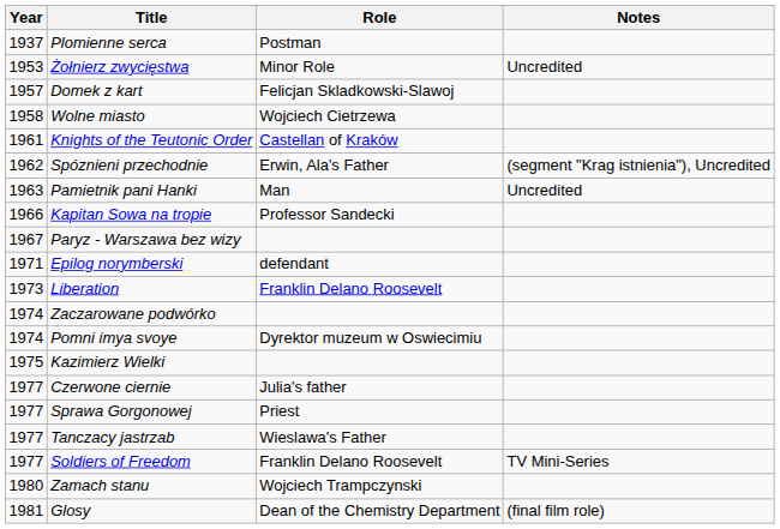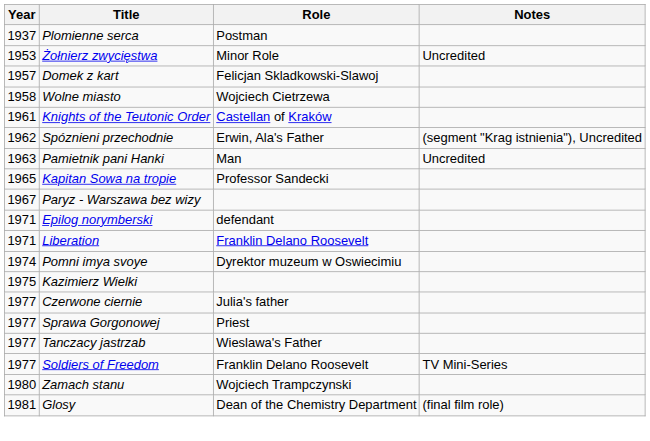Kapitan Sowa na tropie | Year: 1966 -> 1965
Liberation | Year: 1973 -> 1971
- row: 1974 | Zaczarowane podwórko
